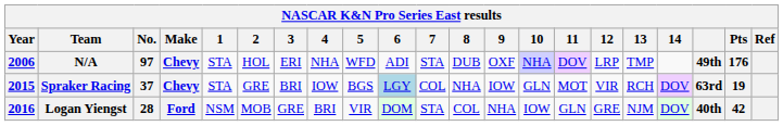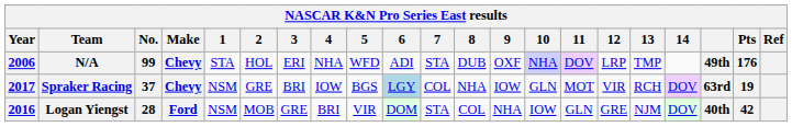N/A | No.: 97 -> 99
Spraker Racing | Year: 2015 -> 2017
Spraker Racing | 1: STA -> NSM
